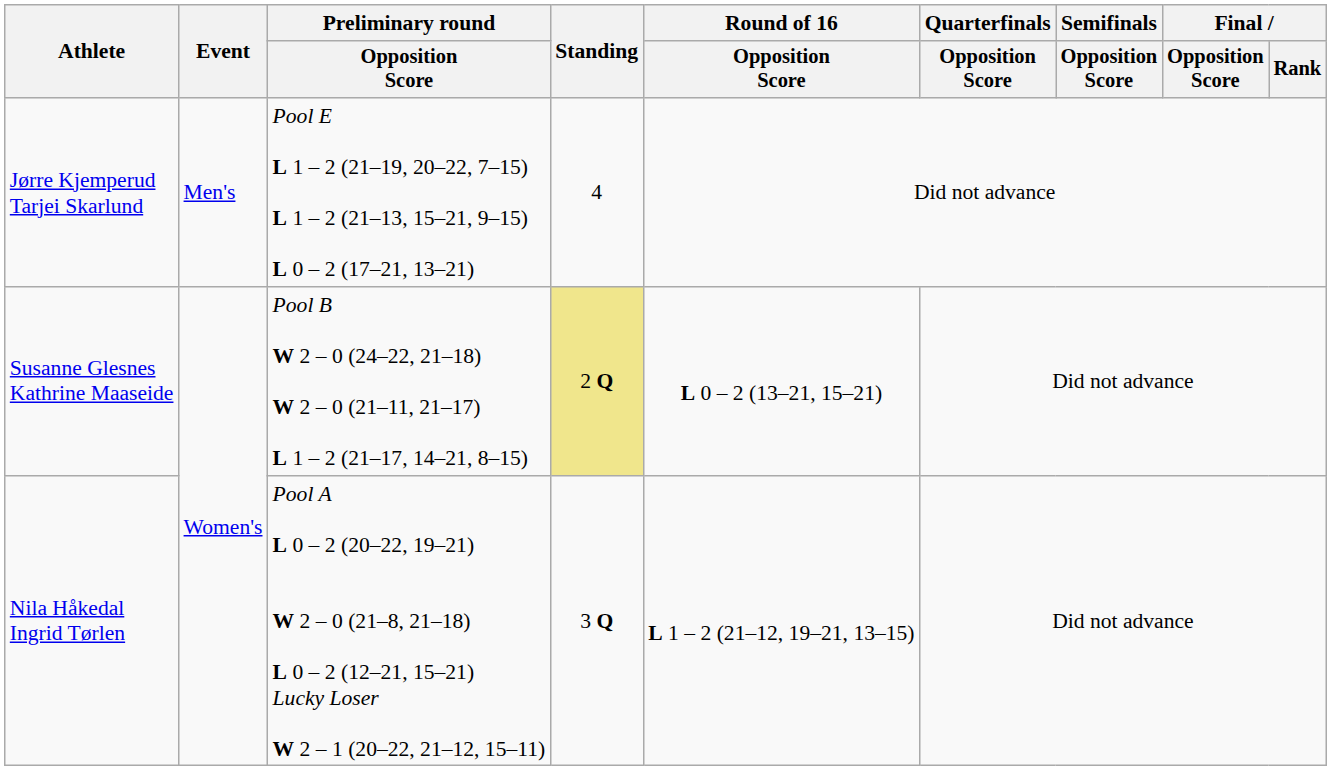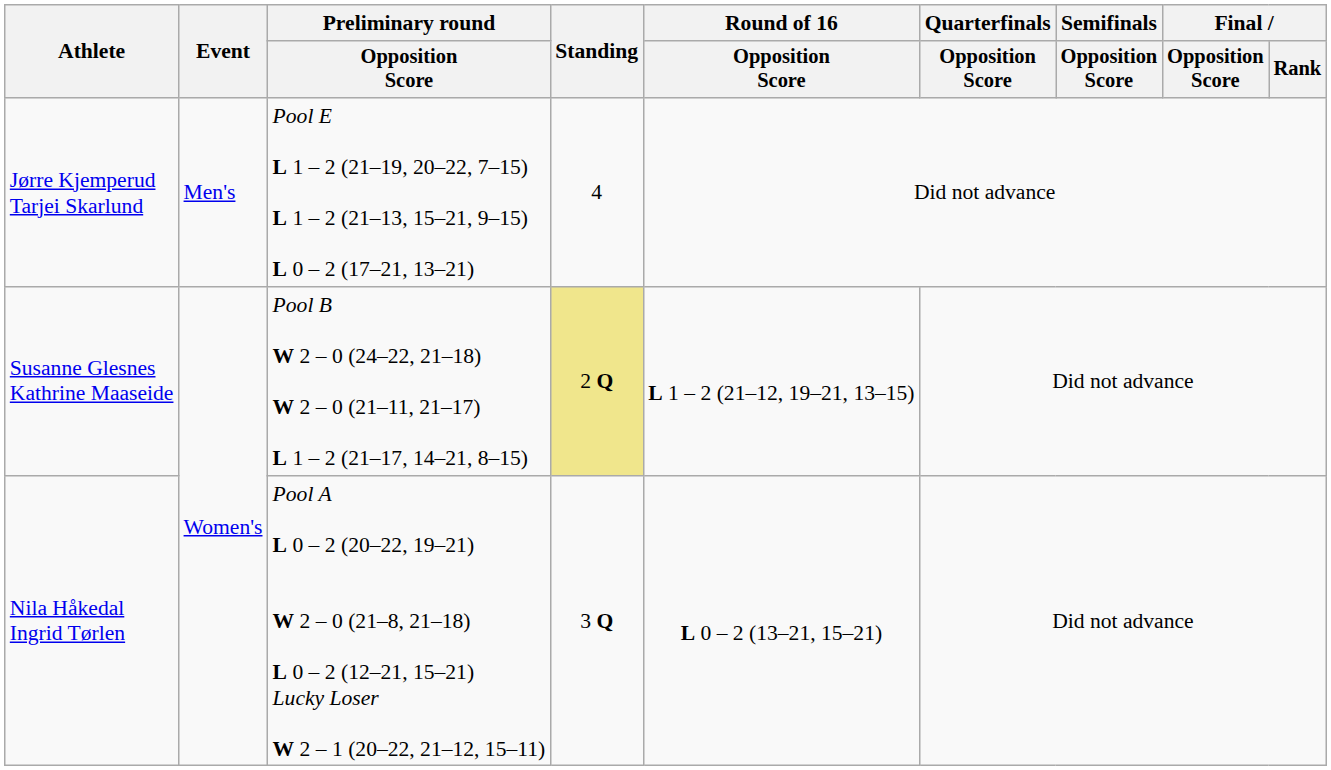Susanne Glesnes Kathrine Maaseide | Round of 16 / Opposition Score: L 0 – 2 (13–21, 15–21) -> L 1 – 2 (21–12, 19–21, 13–15)
Nila Håkedal Ingrid Tørlen | Round of 16 / Opposition Score: L 1 – 2 (21–12, 19–21, 13–15) -> L 0 – 2 (13–21, 15–21)
